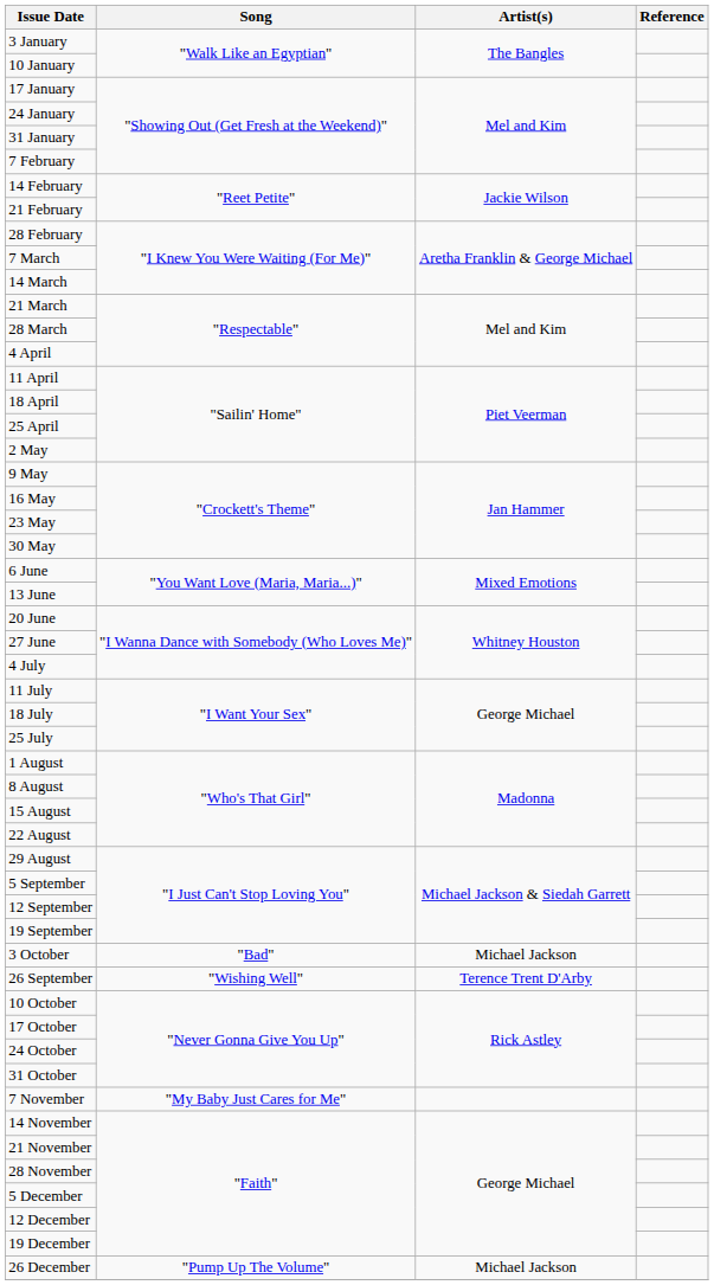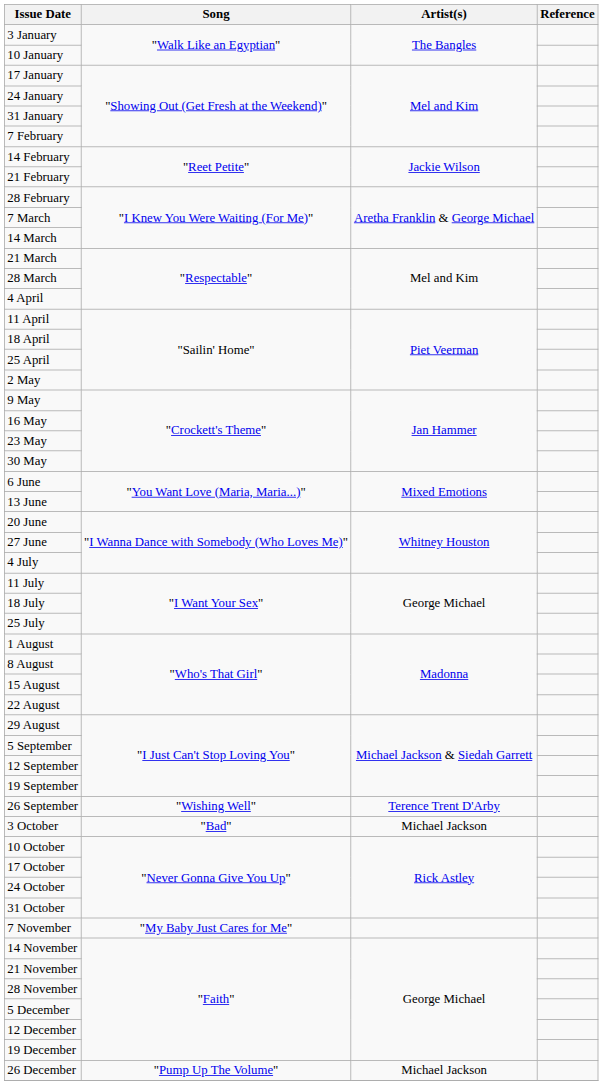rows swapped: 26 September <-> 3 October
